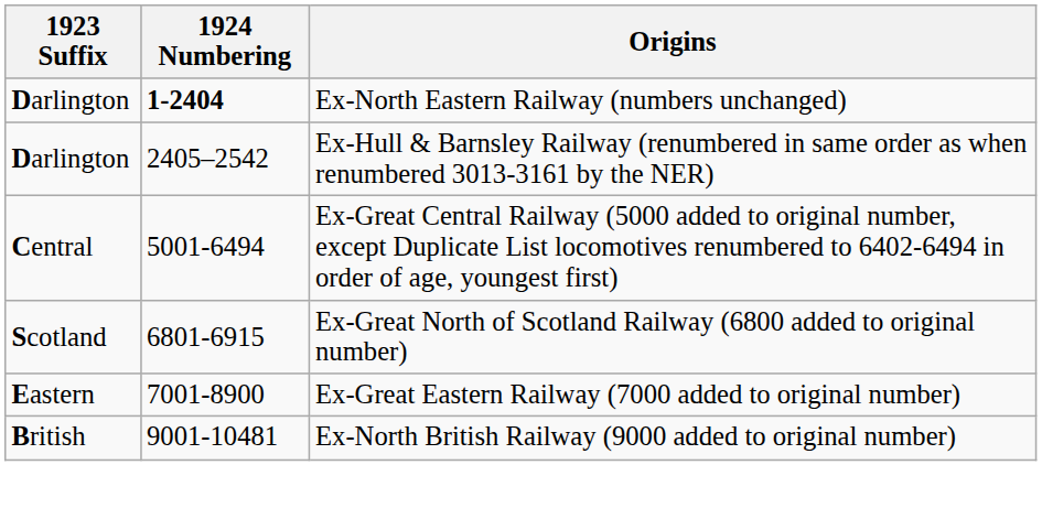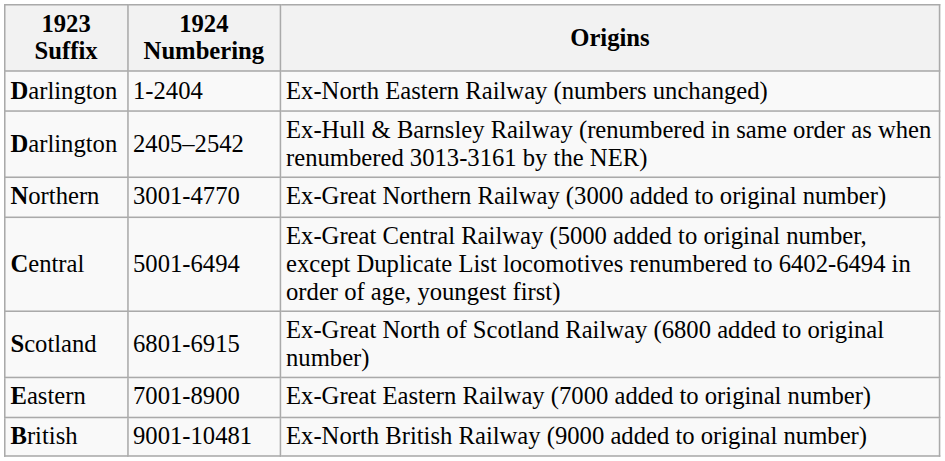Ex-North Eastern Railway (numbers unchanged) | 1924 Numbering: bold -> normal
+ row: Northern | 3001-4770 | Ex-Great Northern Railway (3000 added to original number)
